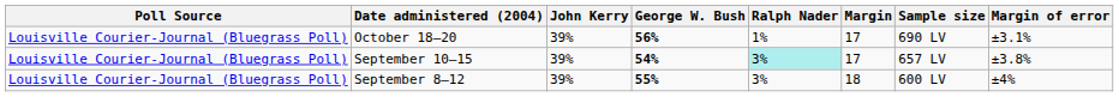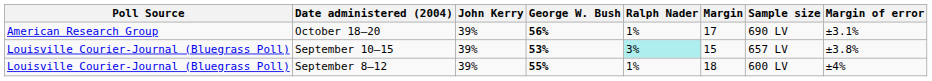October 18–20 | Poll Source: Louisville Courier-Journal (Bluegrass Poll) -> American Research Group
September 10–15 | George W. Bush: 54% -> 53%
September 10–15 | Margin: 17 -> 15
September 8–12 | Ralph Nader: 3% -> 1%
